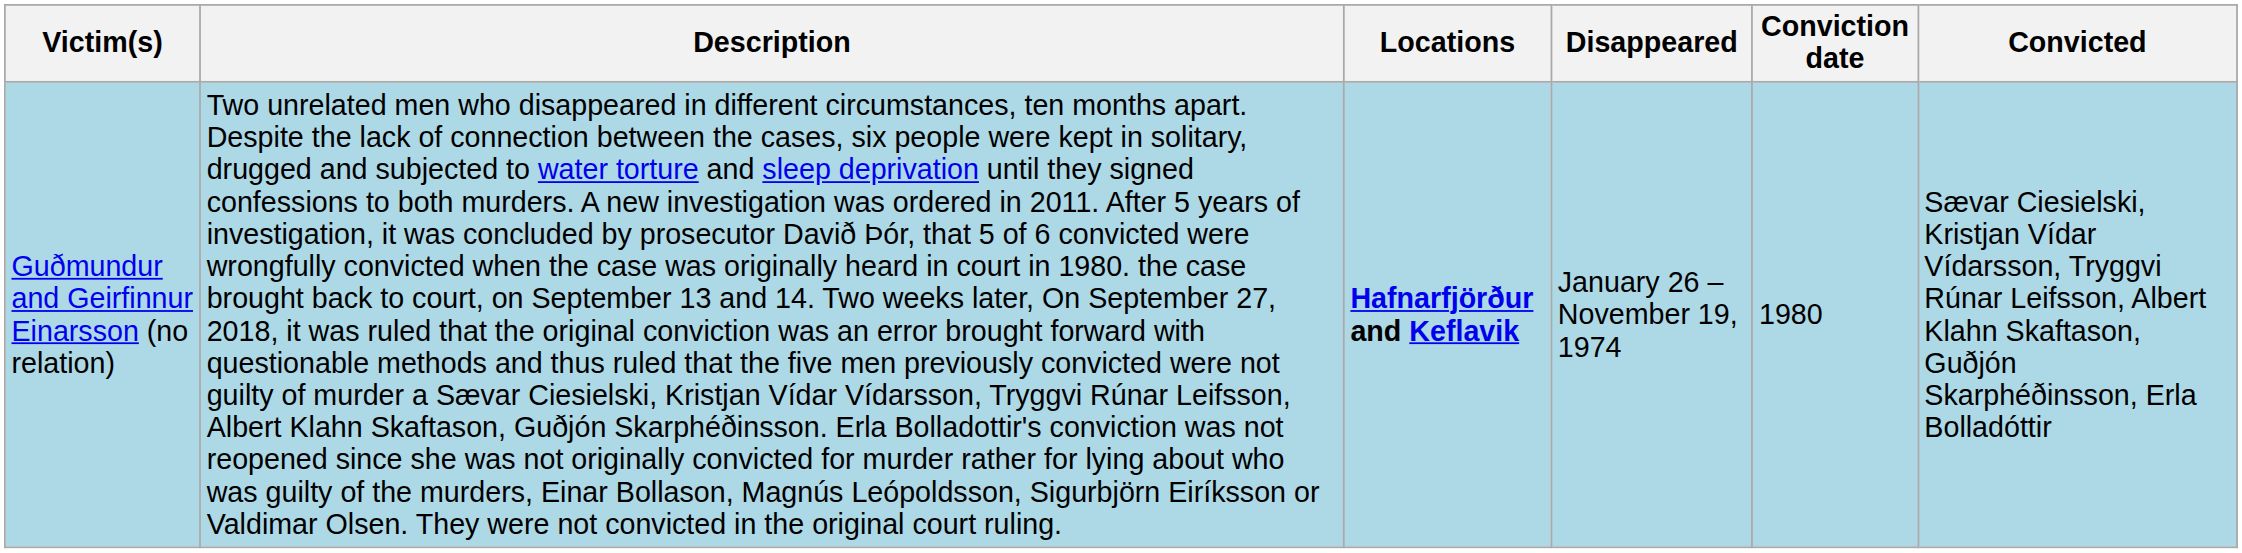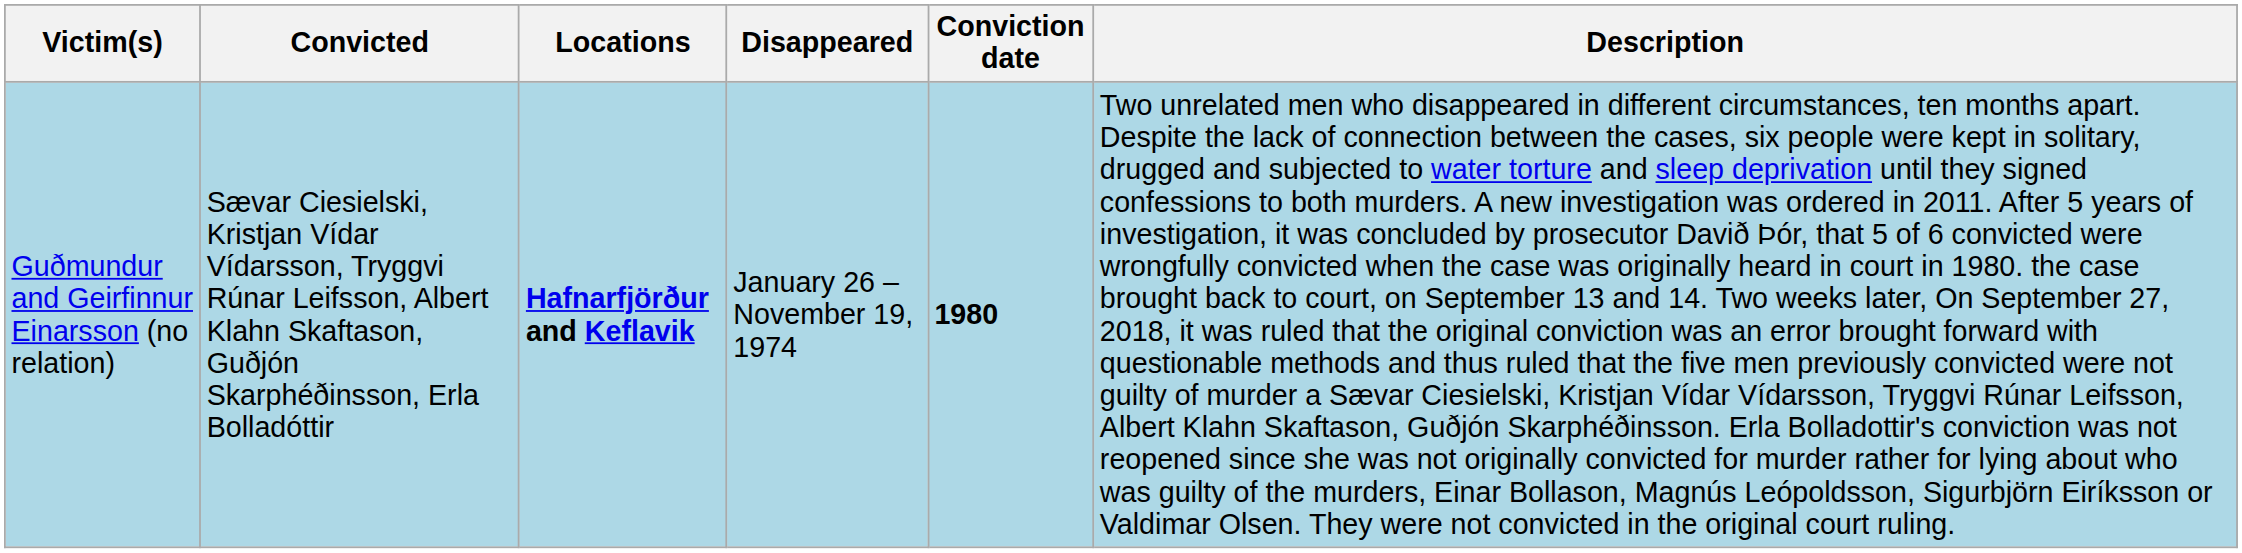columns swapped: Convicted <-> Description
Guðmundur and Geirfinnur Einarsson (no relation) | Conviction date: normal -> bold
